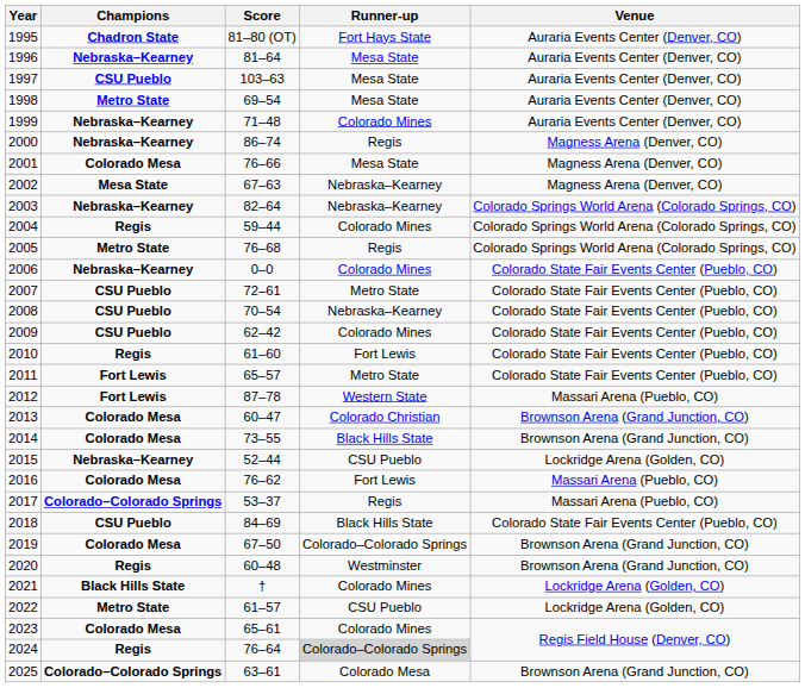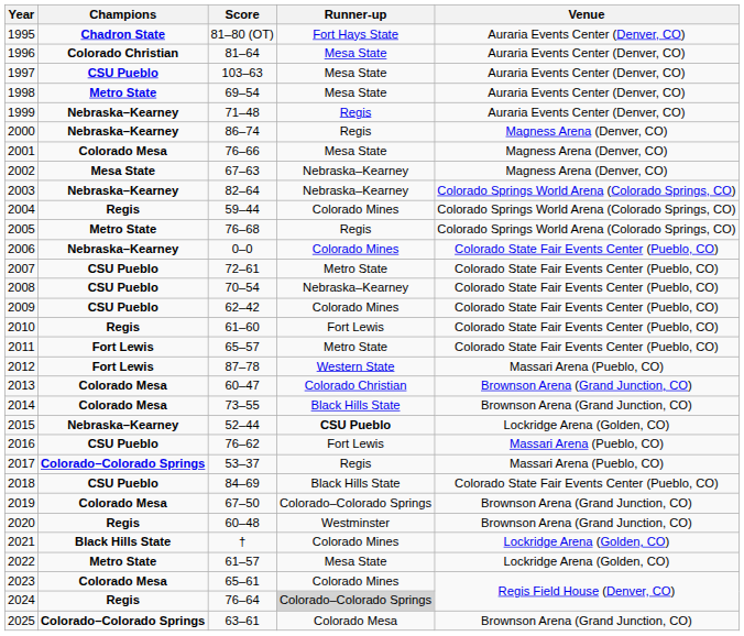1996 | Champions: Nebraska–Kearney -> Colorado Christian
1999 | Runner-up: Colorado Mines -> Regis
2015 | Runner-up: normal -> bold
2016 | Champions: Colorado Mesa -> CSU Pueblo
2022 | Runner-up: CSU Pueblo -> Mesa State
